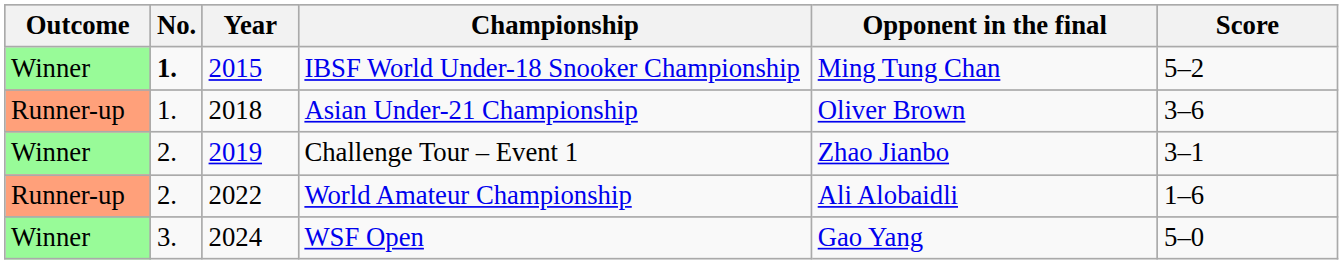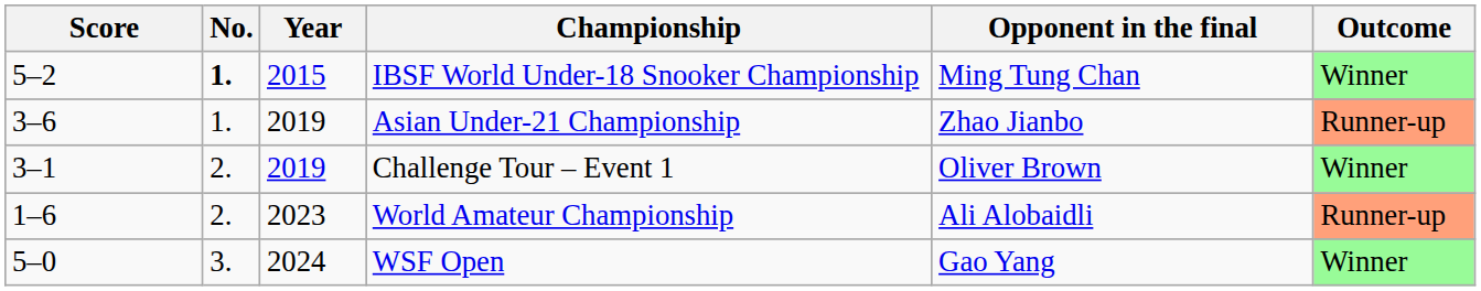columns swapped: Outcome <-> Score
Asian Under-21 Championship | Year: 2018 -> 2019
Asian Under-21 Championship | Opponent in the final: Oliver Brown -> Zhao Jianbo
Challenge Tour – Event 1 | Opponent in the final: Zhao Jianbo -> Oliver Brown
World Amateur Championship | Year: 2022 -> 2023
